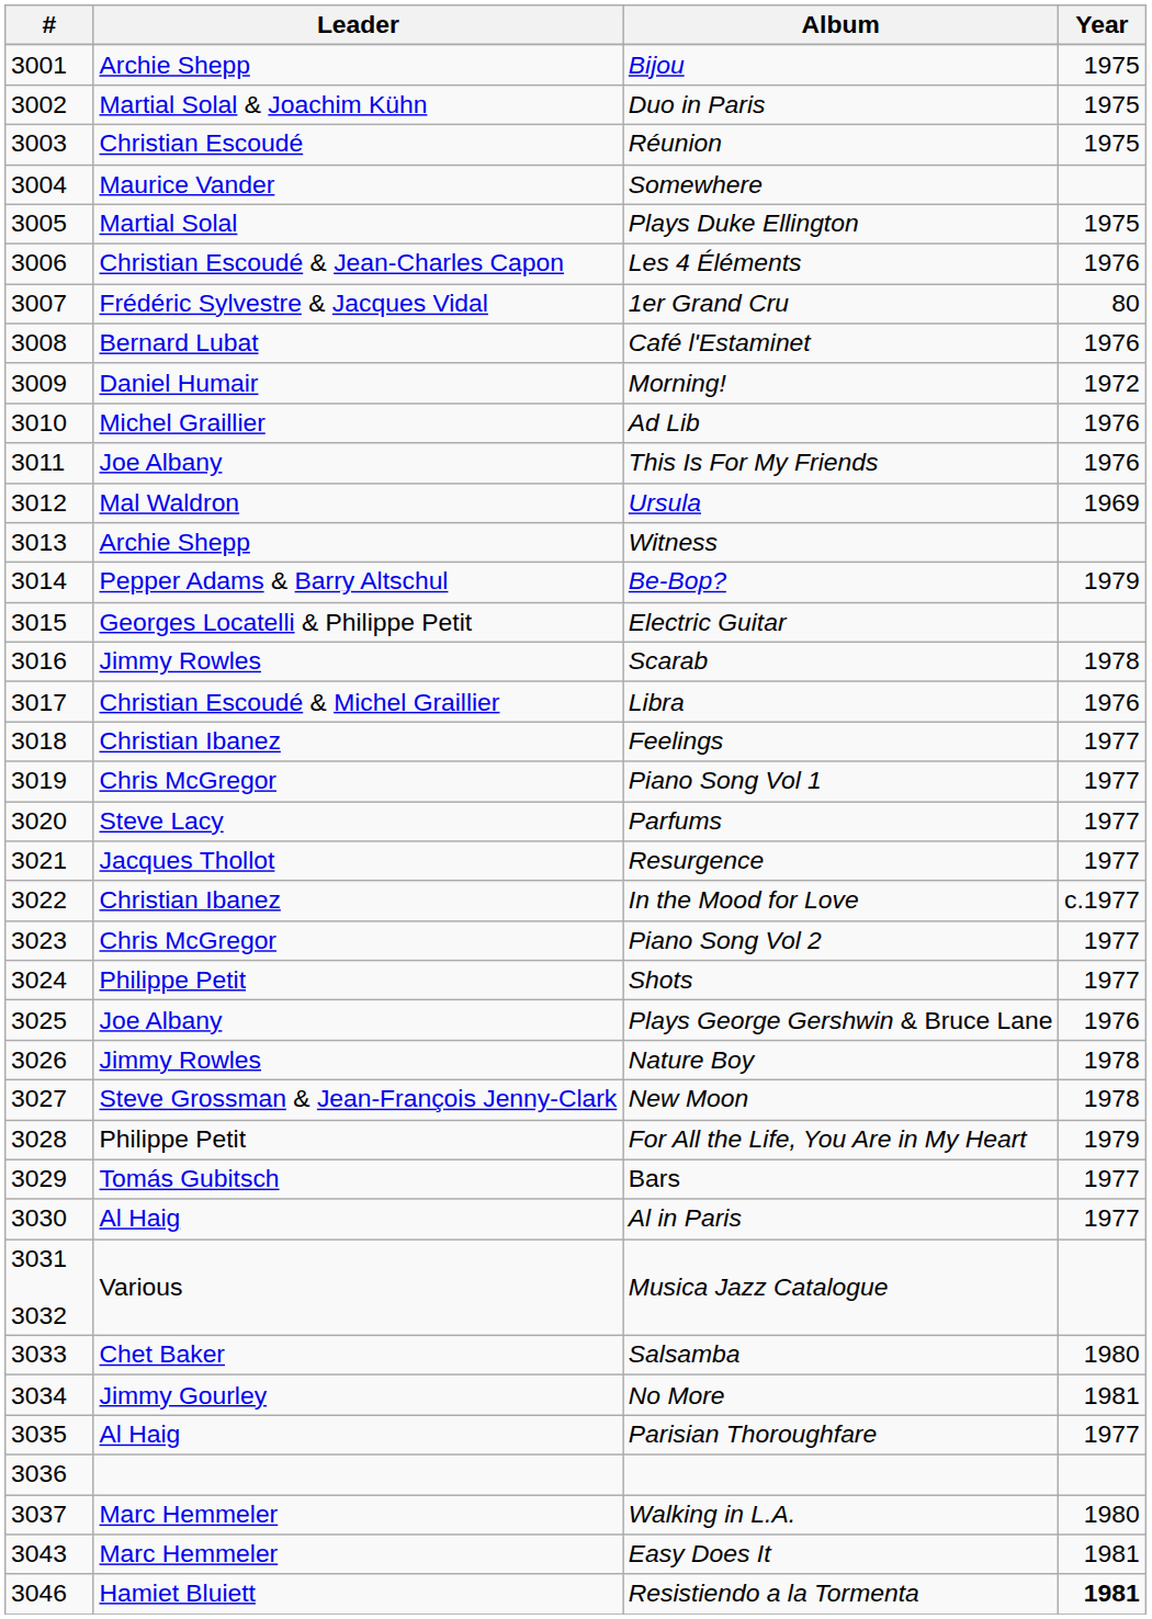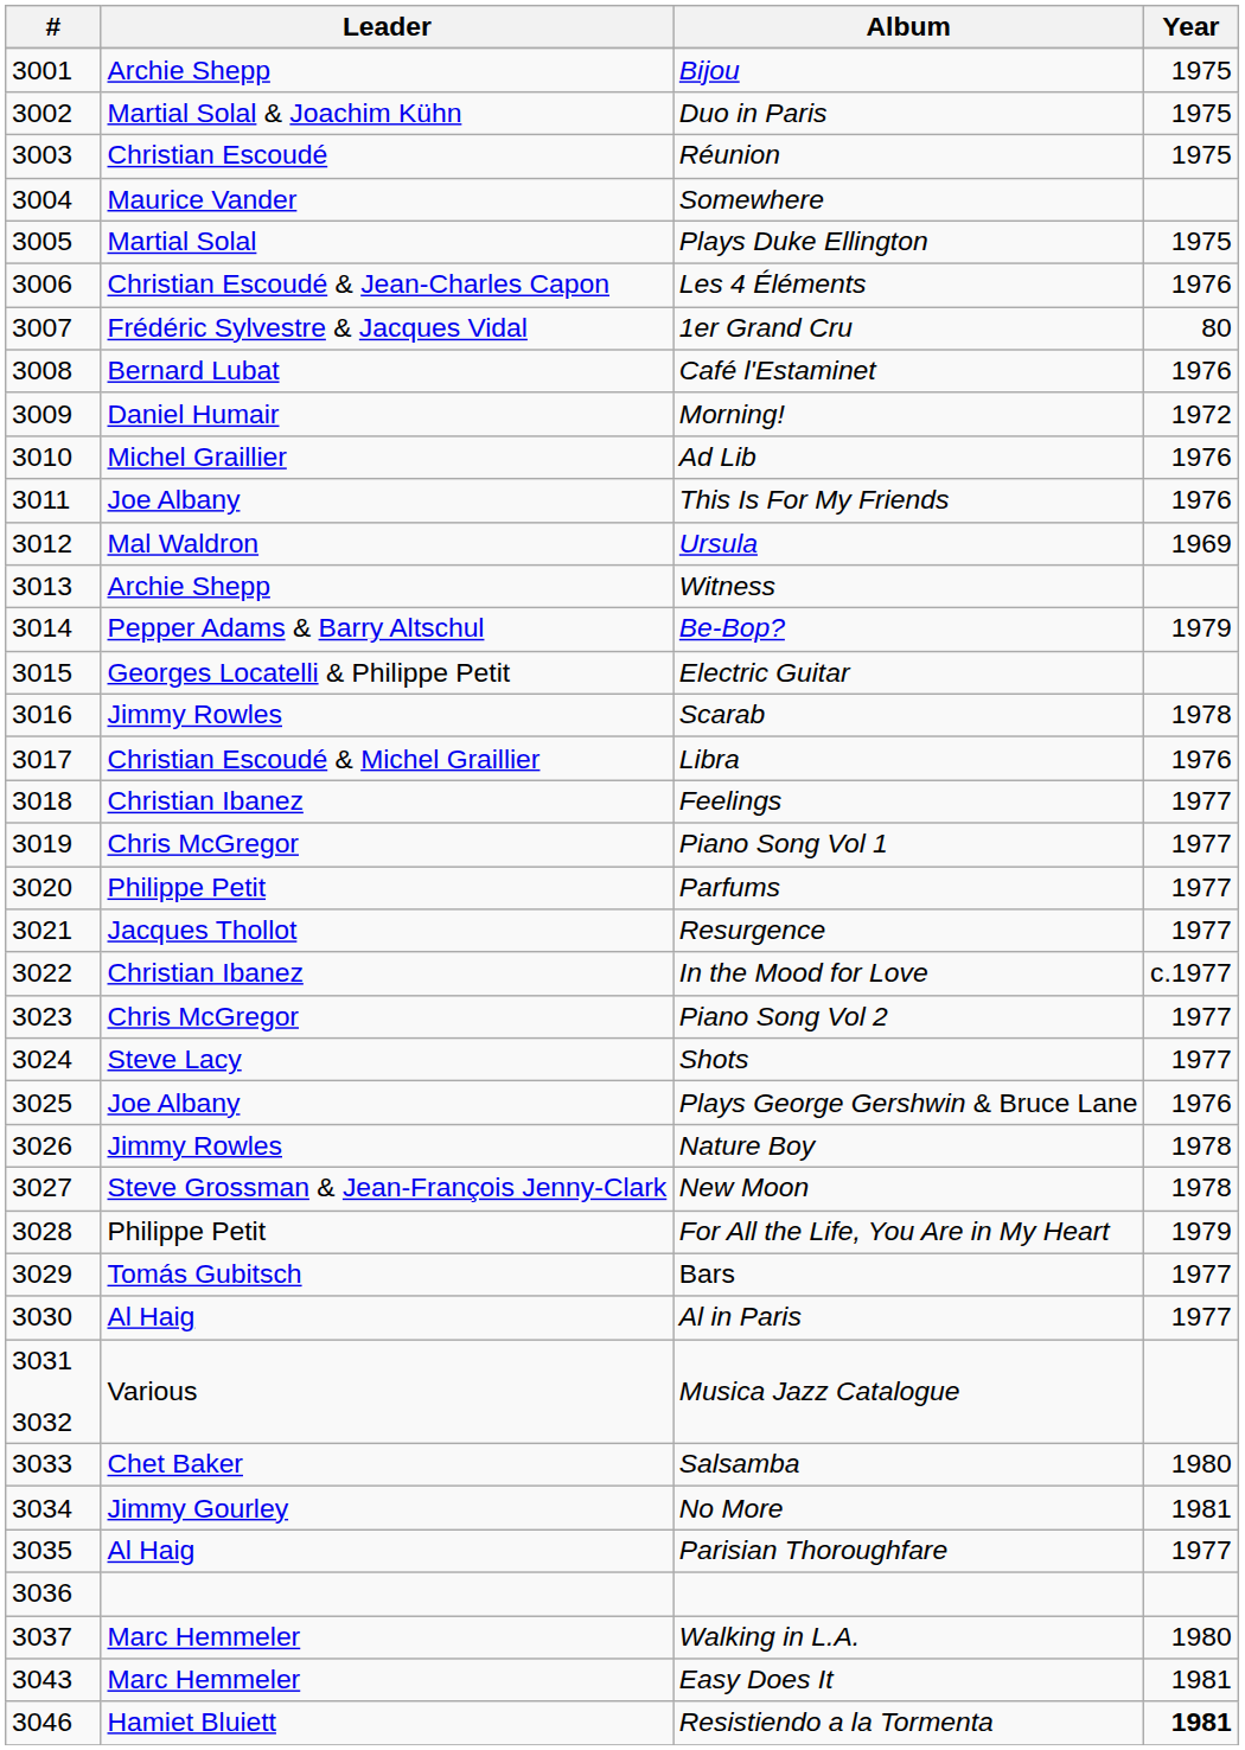Parfums | Leader: Steve Lacy -> Philippe Petit
Shots | Leader: Philippe Petit -> Steve Lacy
